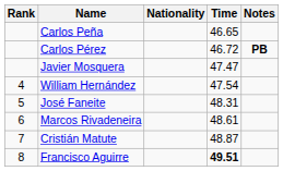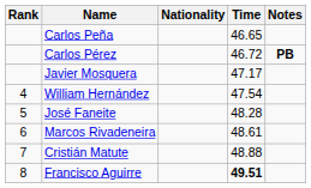Javier Mosquera | Time: 47.47 -> 47.17
José Faneite | Time: 48.31 -> 48.28
Cristián Matute | Time: 48.87 -> 48.88
